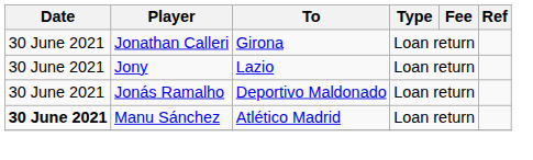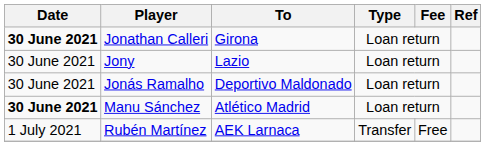Jonathan Calleri | Date: normal -> bold
+ row: 1 July 2021 | Rubén Martínez | AEK Larnaca | Transfer | Free
